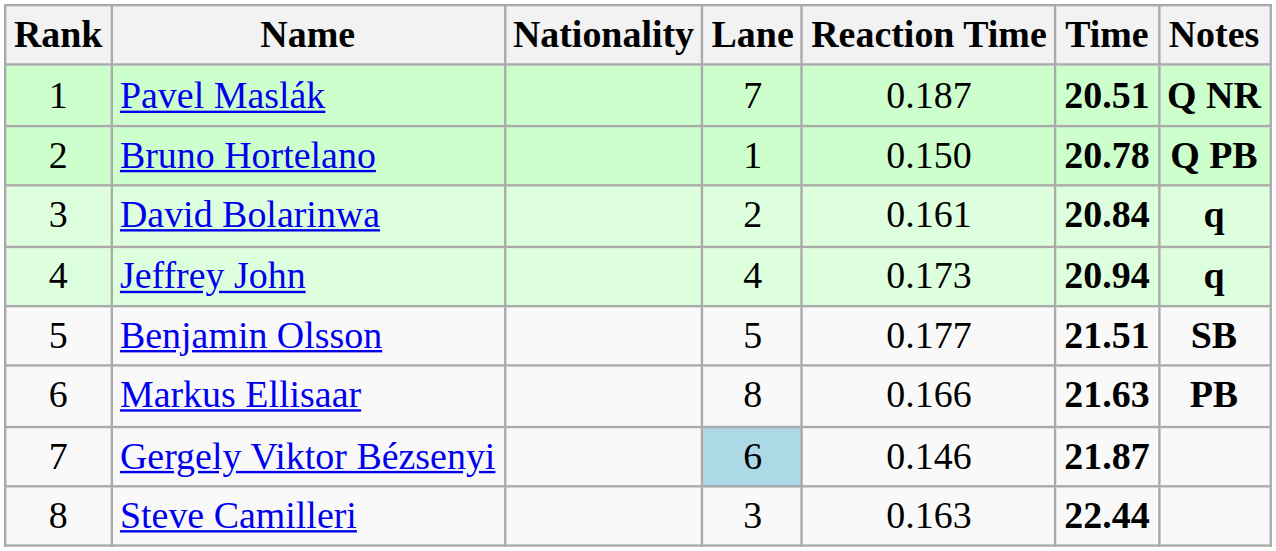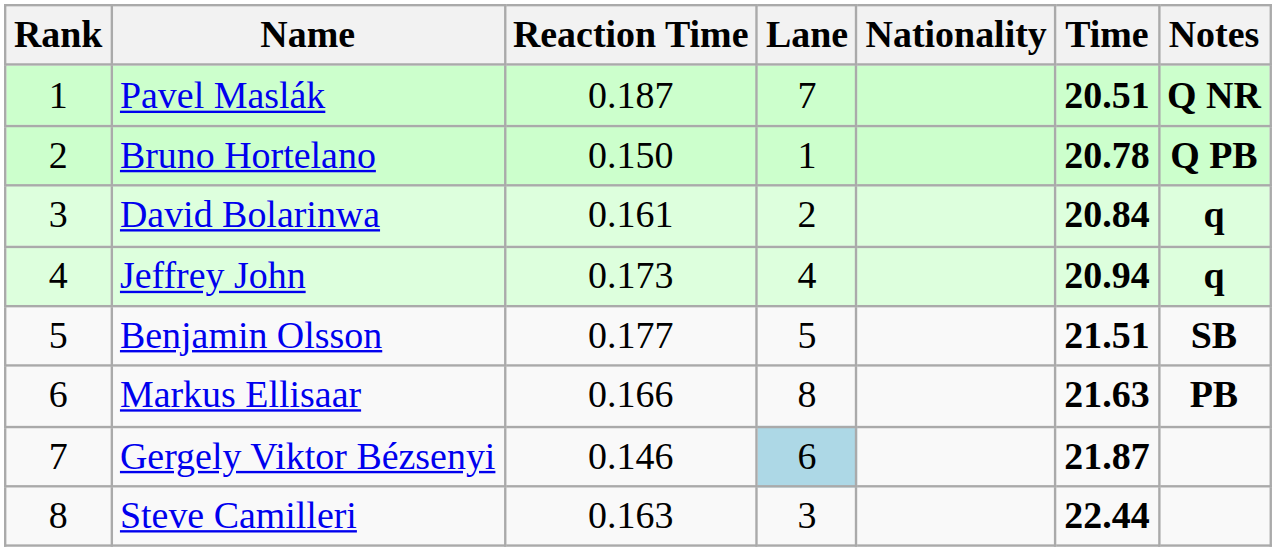columns swapped: Nationality <-> Reaction Time
